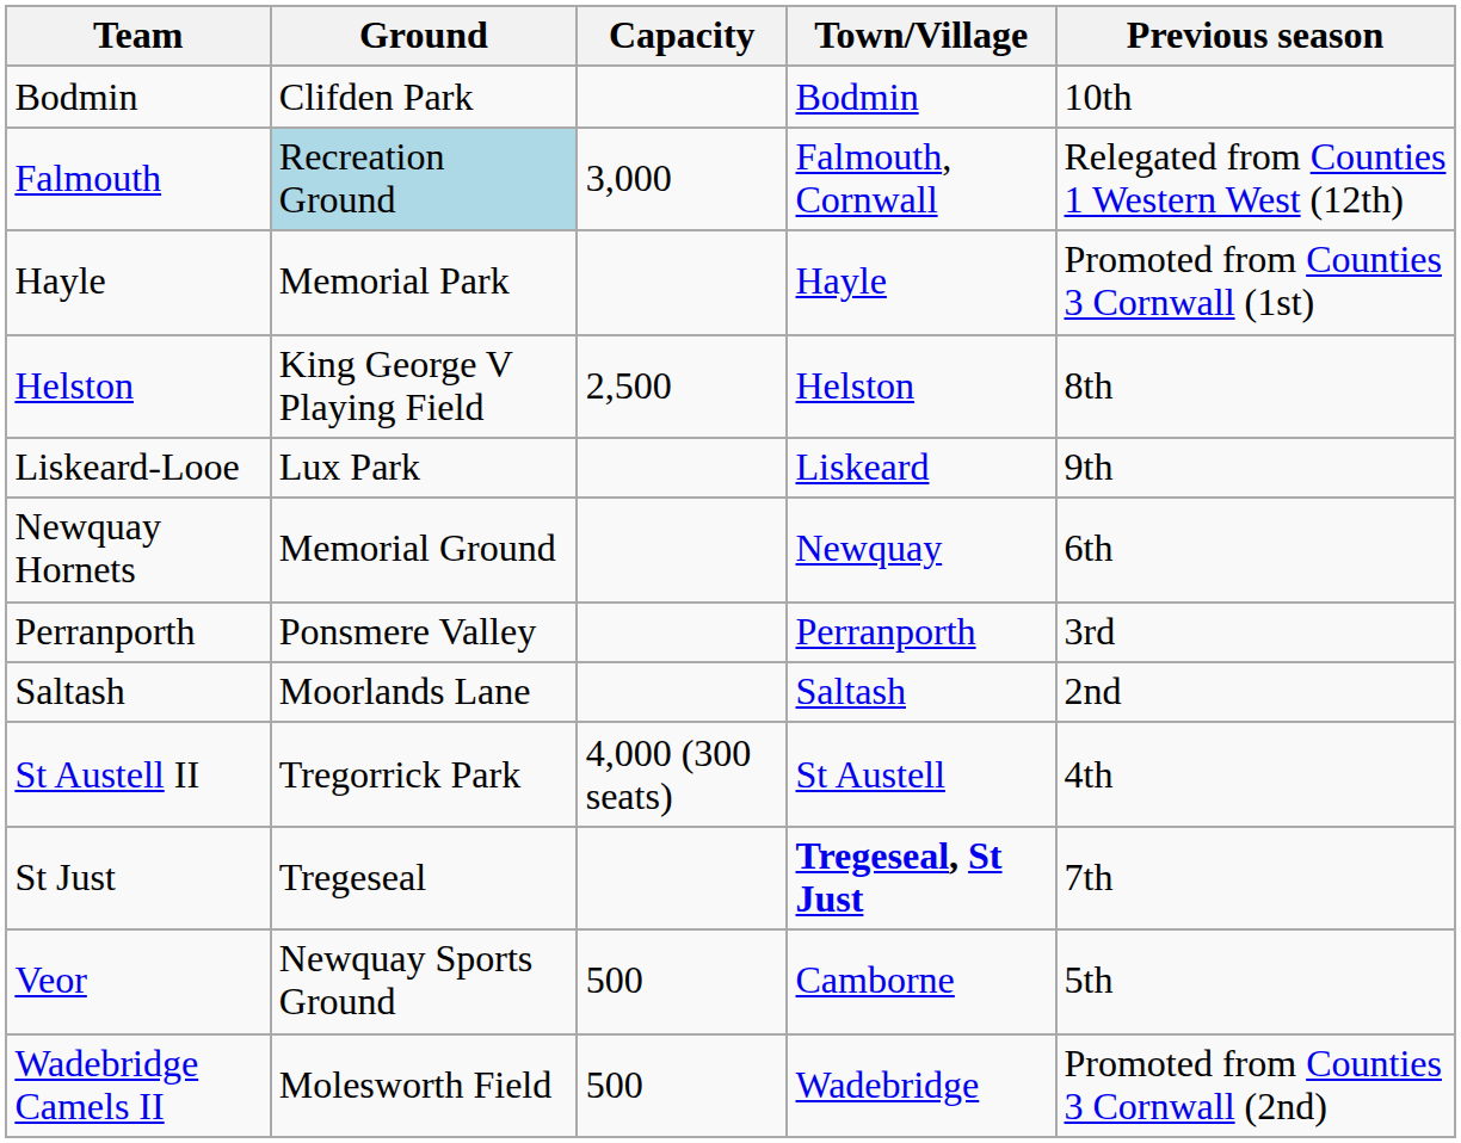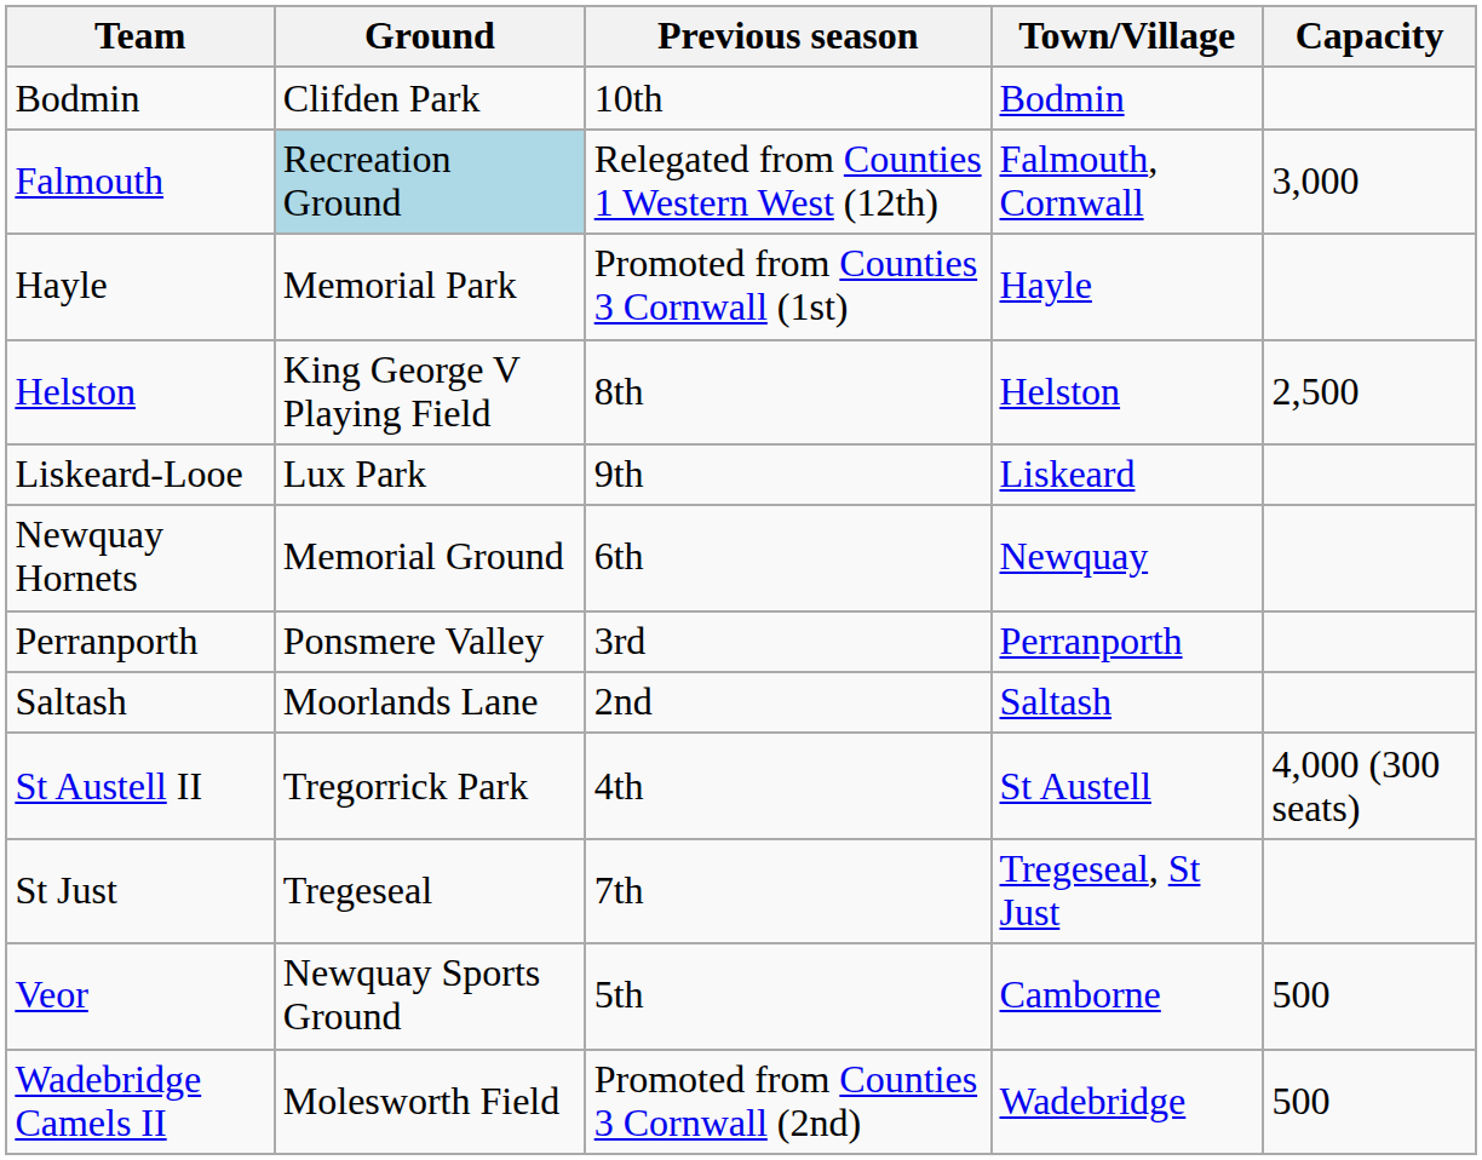columns swapped: Capacity <-> Previous season
St Just | Town/Village: bold -> normal
